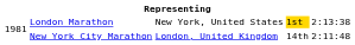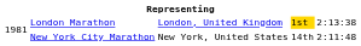London Marathon | column 3: New York, United States -> London, United Kingdom
New York City Marathon | column 3: London, United Kingdom -> New York, United States
